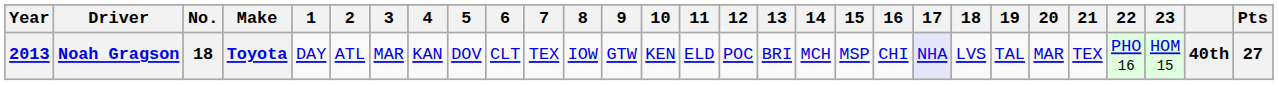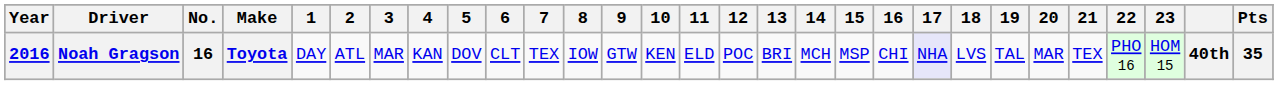Noah Gragson | Year: 2013 -> 2016
Noah Gragson | No.: 18 -> 16
Noah Gragson | Pts: 27 -> 35
